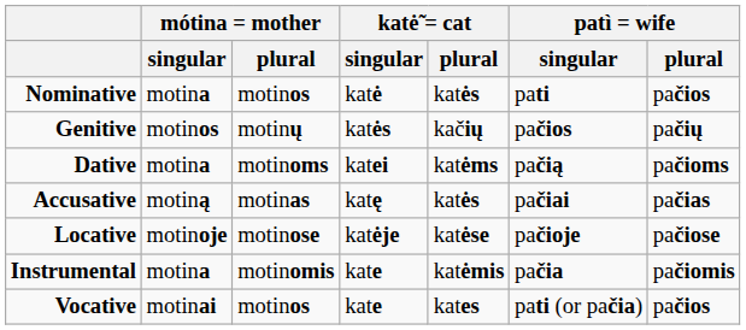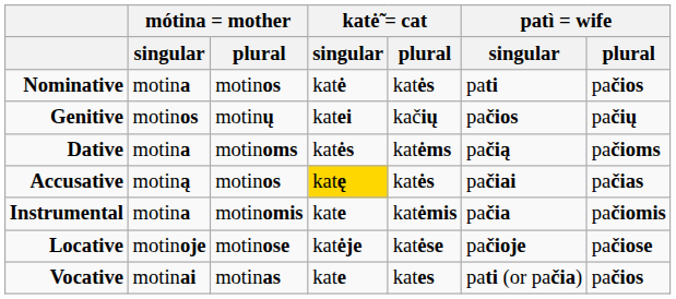Genitive | katė̃ = cat / singular: katės -> katei
Dative | katė̃ = cat / singular: katei -> katės
Accusative | mótina = mother / plural: motinas -> motinos
Accusative | katė̃ = cat / singular: no background -> gold background
rows swapped: Instrumental <-> Locative
Vocative | mótina = mother / plural: motinos -> motinas
